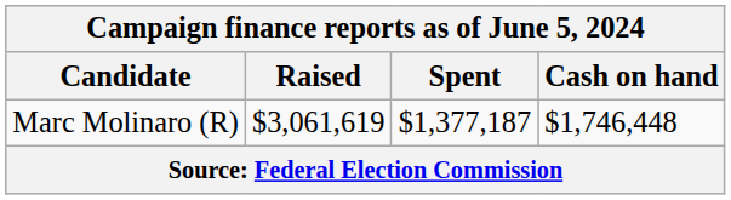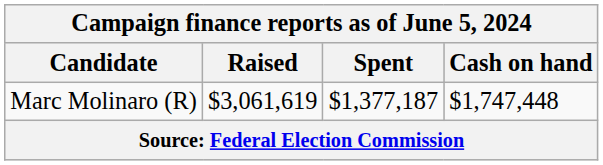Marc Molinaro (R) | Cash on hand: $1,746,448 -> $1,747,448
